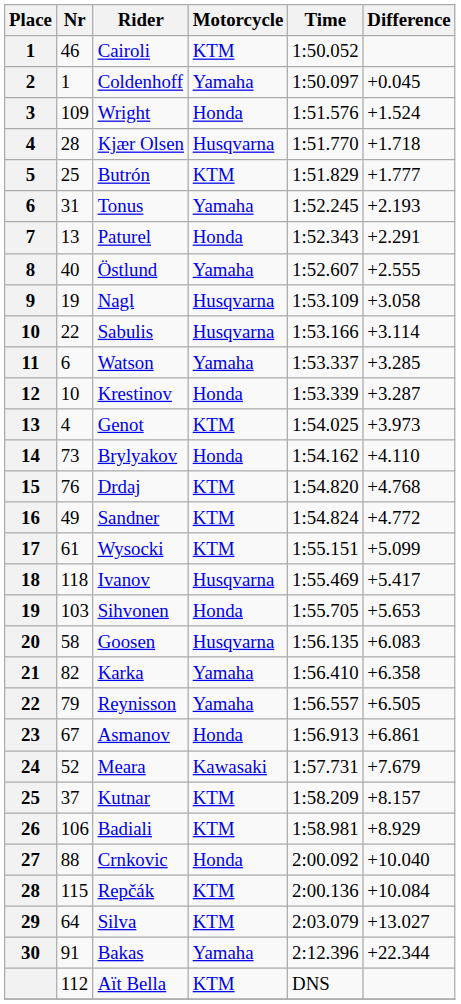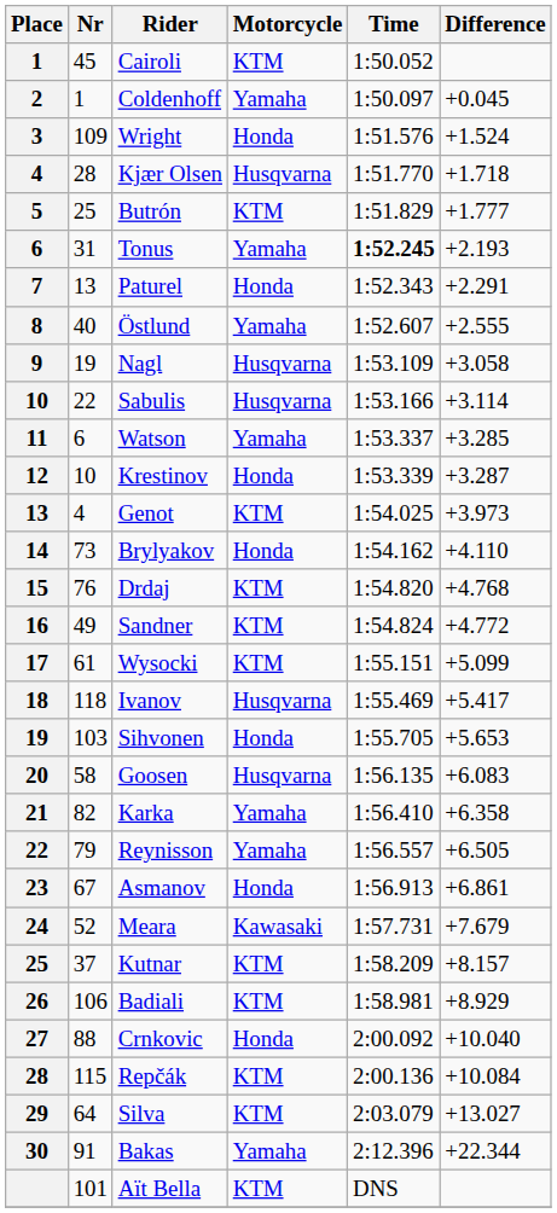Cairoli | Nr: 46 -> 45
Tonus | Time: normal -> bold
Aït Bella | Nr: 112 -> 101
